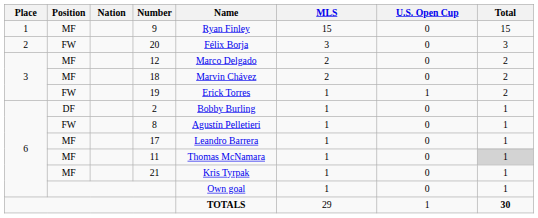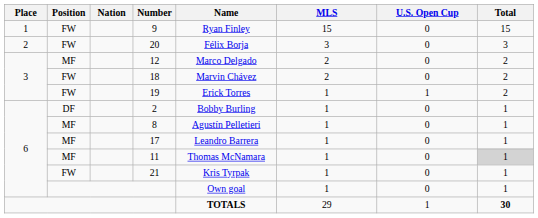9 | Position: MF -> FW
18 | Position: MF -> FW
8 | Position: FW -> MF
21 | Position: MF -> FW
